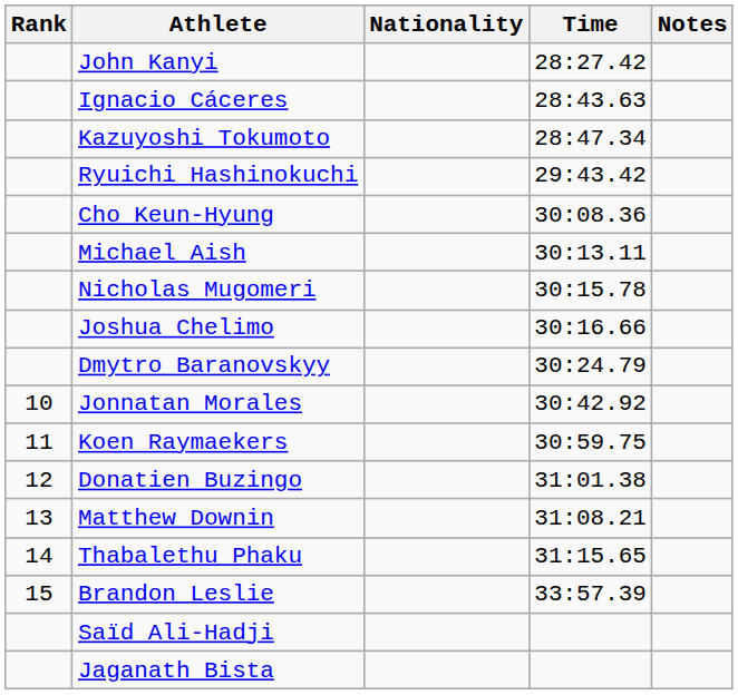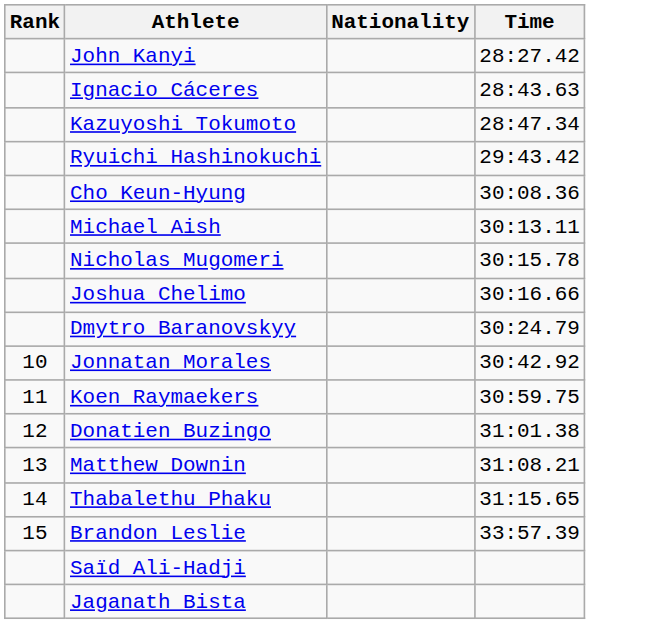- column: Notes
